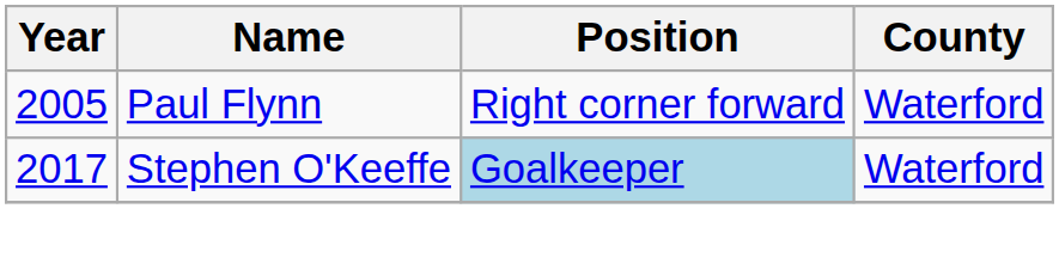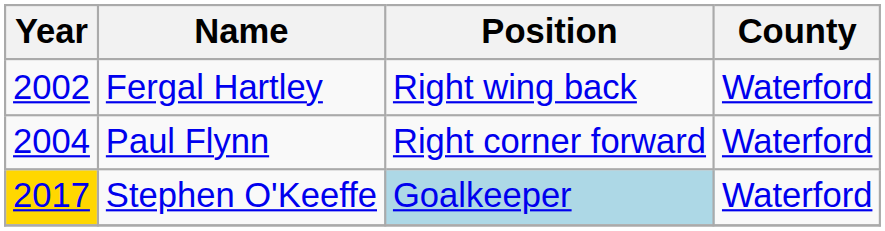+ row: 2002 | Fergal Hartley | Right wing back | Waterford
Paul Flynn | Year: 2005 -> 2004
Stephen O'Keeffe | Year: no background -> gold background
